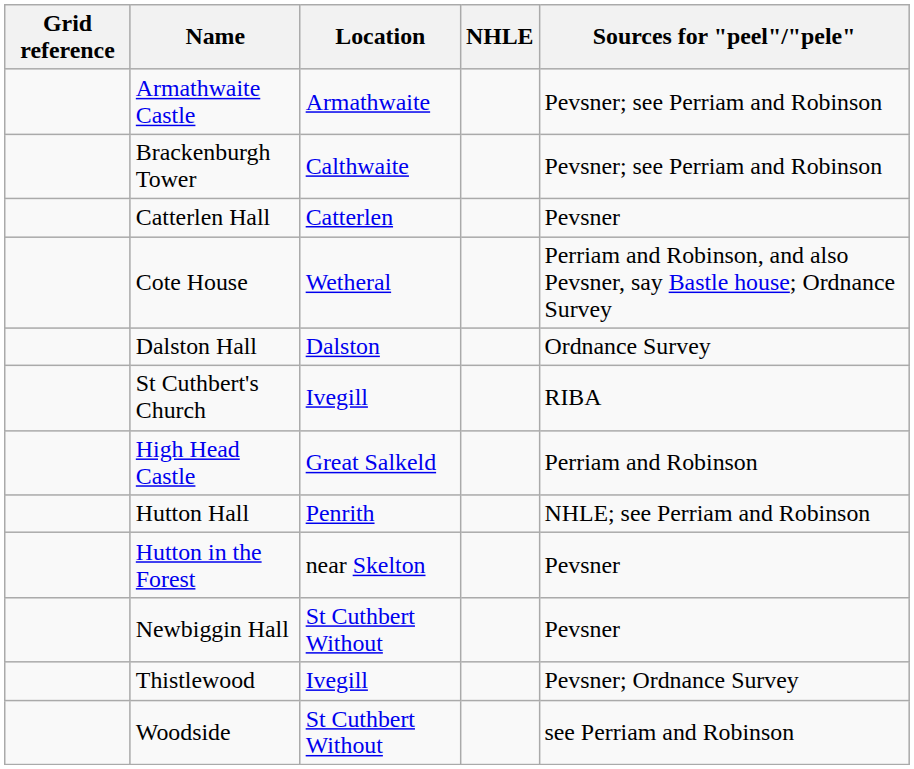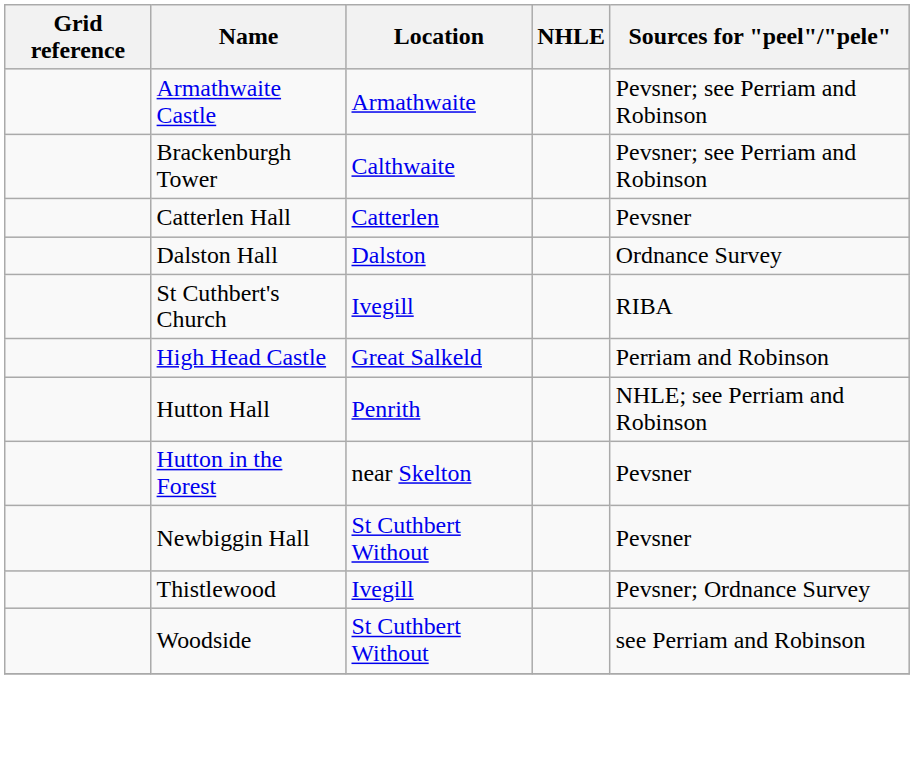- row: Cote House | Wetheral | Perriam and Robinson, and also Pevsner, say Bastle house; Ordnance Survey
